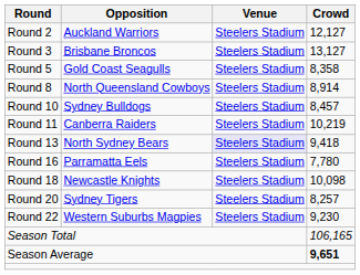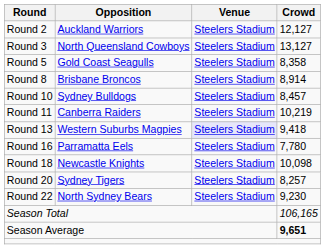Round 3 | Opposition: Brisbane Broncos -> North Queensland Cowboys
Round 8 | Opposition: North Queensland Cowboys -> Brisbane Broncos
Round 13 | Opposition: North Sydney Bears -> Western Suburbs Magpies
Round 22 | Opposition: Western Suburbs Magpies -> North Sydney Bears
